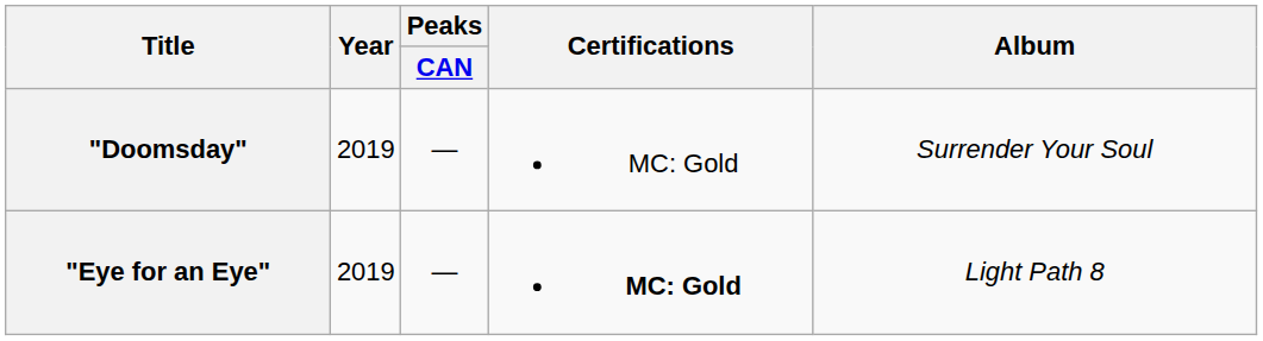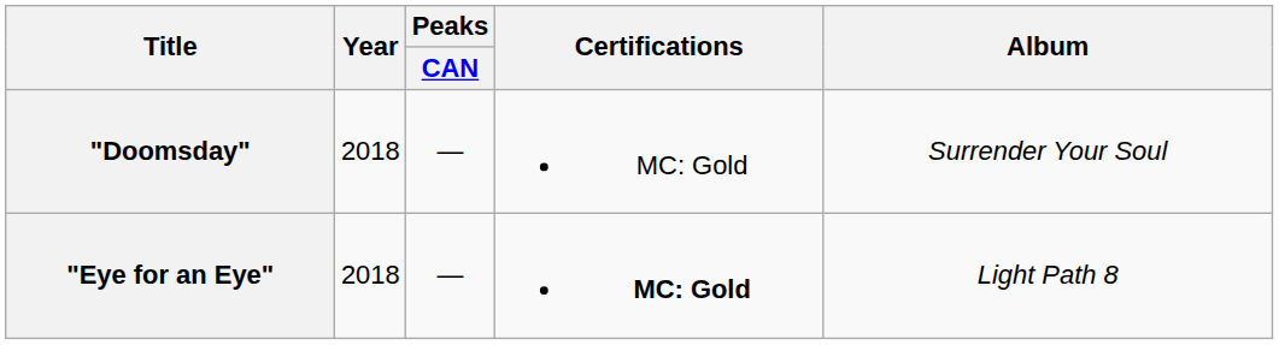"Doomsday" | Year: 2019 -> 2018
"Eye for an Eye" | Year: 2019 -> 2018
